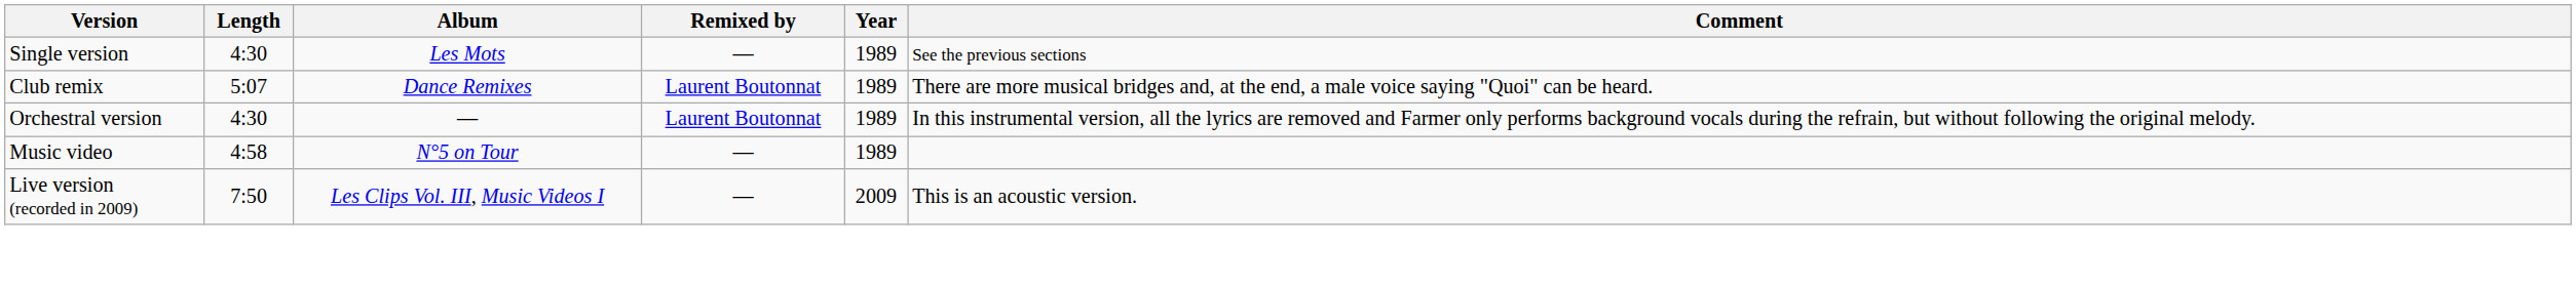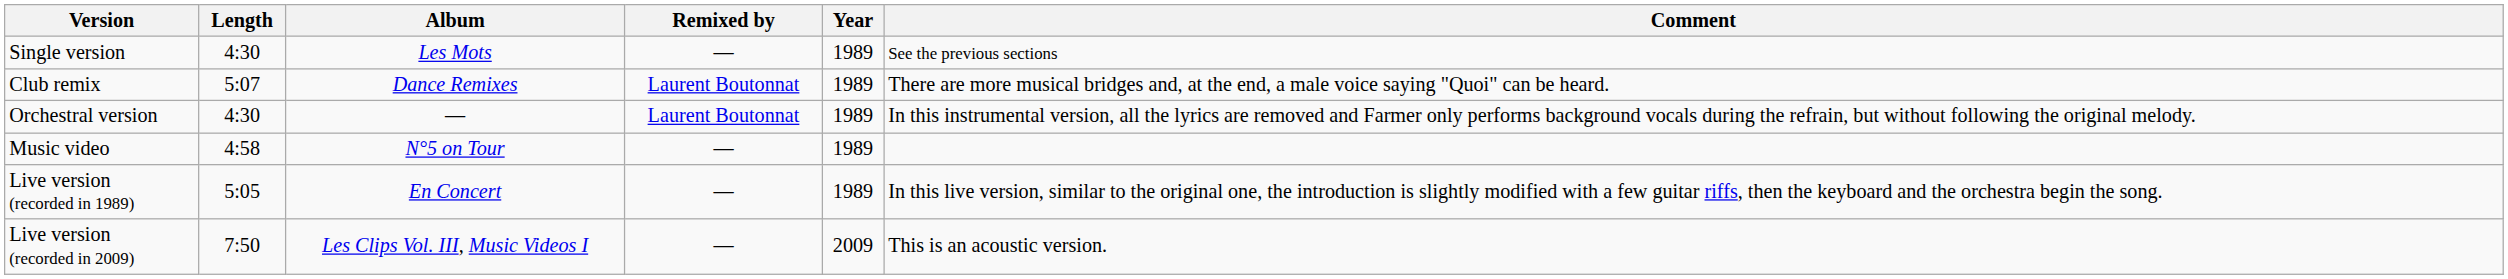+ row: Live version (recorded in 1989) | 5:05 | En Concert | — | 1989 | In this live version, similar to the original one, the introduction is slightly modified with a few guitar riffs, then the keyboard and the orchestra begin the song.
